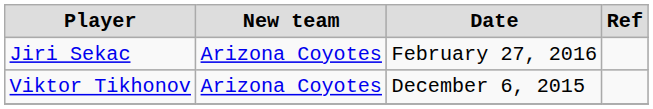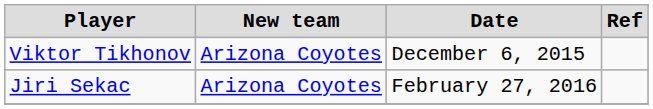rows swapped: Viktor Tikhonov <-> Jiri Sekac
